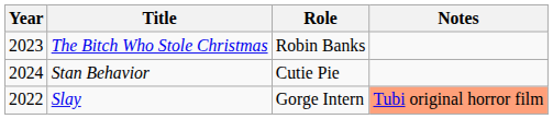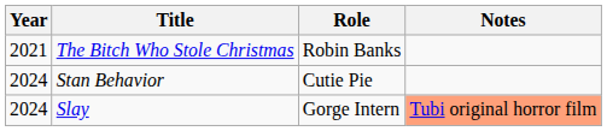The Bitch Who Stole Christmas | Year: 2023 -> 2021
Slay | Year: 2022 -> 2024
